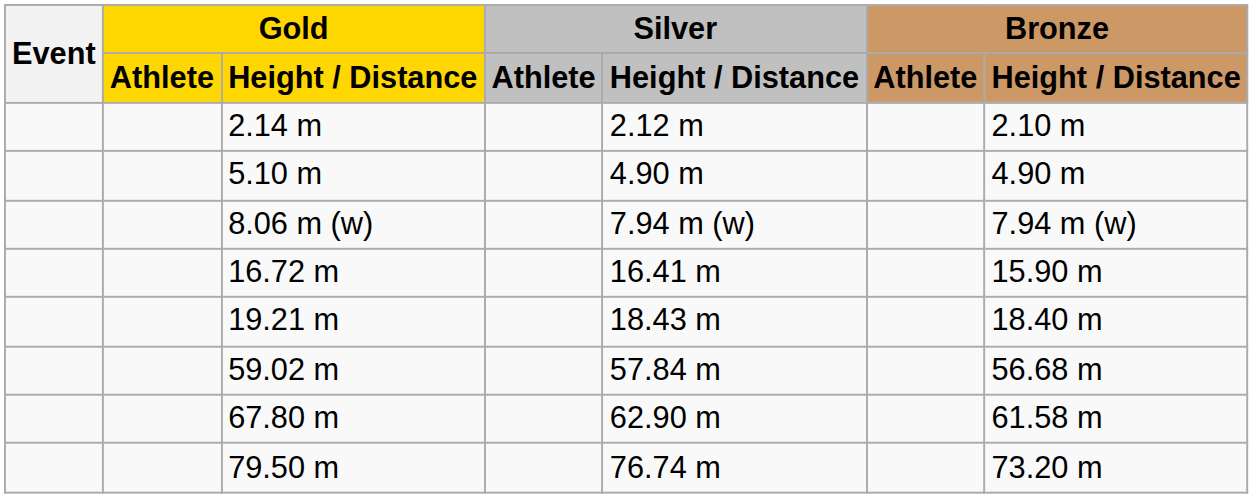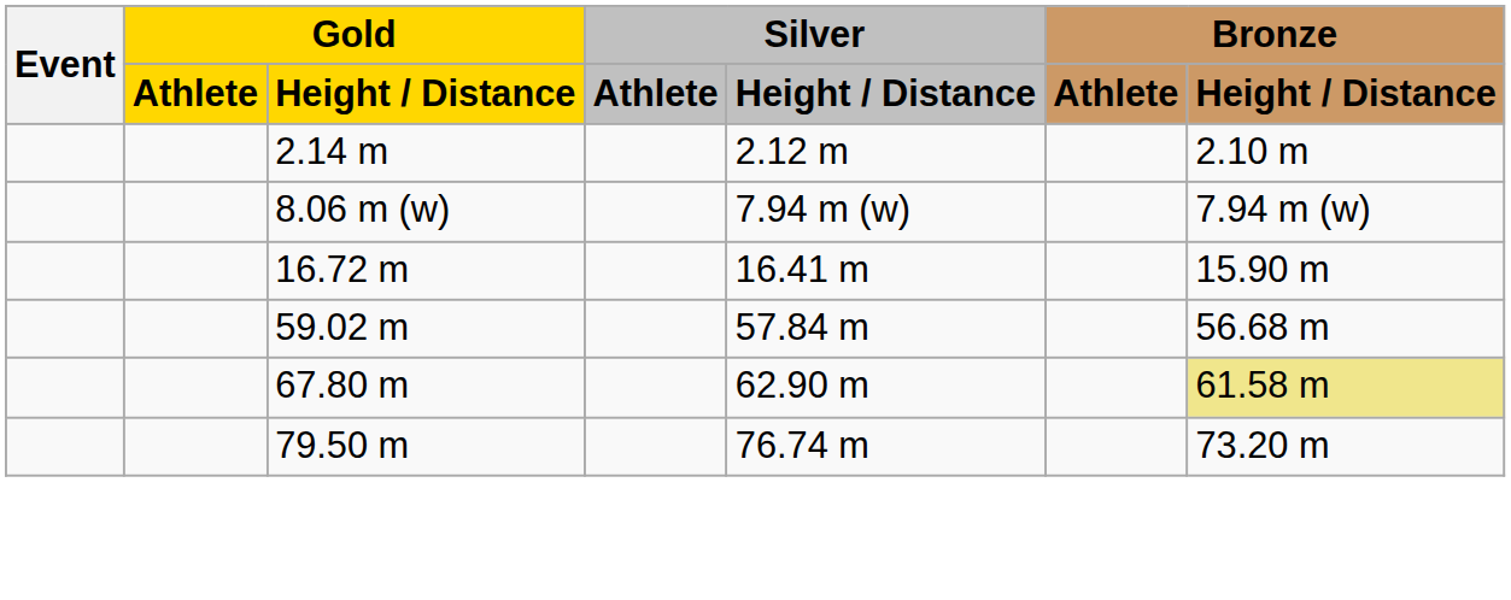- row: 5.10 m | 4.90 m | 4.90 m
- row: 19.21 m | 18.43 m | 18.40 m
67.80 m | Bronze / Height / Distance: no background -> khaki background
